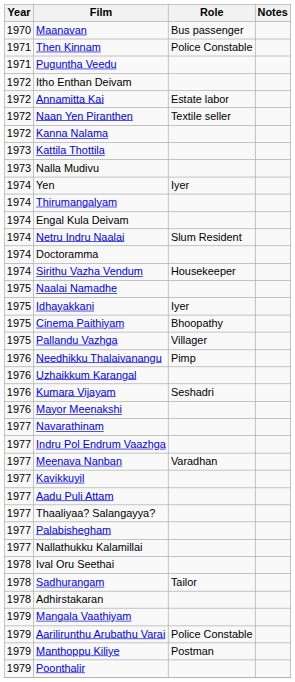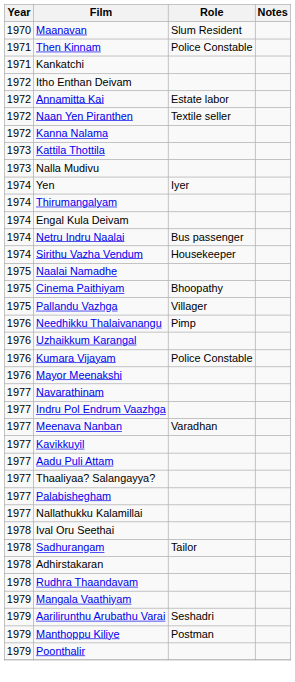Maanavan | Role: Bus passenger -> Slum Resident
- row: 1971 | Puguntha Veedu
+ row: 1971 | Kankatchi
Netru Indru Naalai | Role: Slum Resident -> Bus passenger
- row: 1974 | Doctoramma
- row: 1975 | Idhayakkani | Iyer
Kumara Vijayam | Role: Seshadri -> Police Constable
+ row: 1978 | Rudhra Thaandavam
Aarilirunthu Arubathu Varai | Role: Police Constable -> Seshadri
